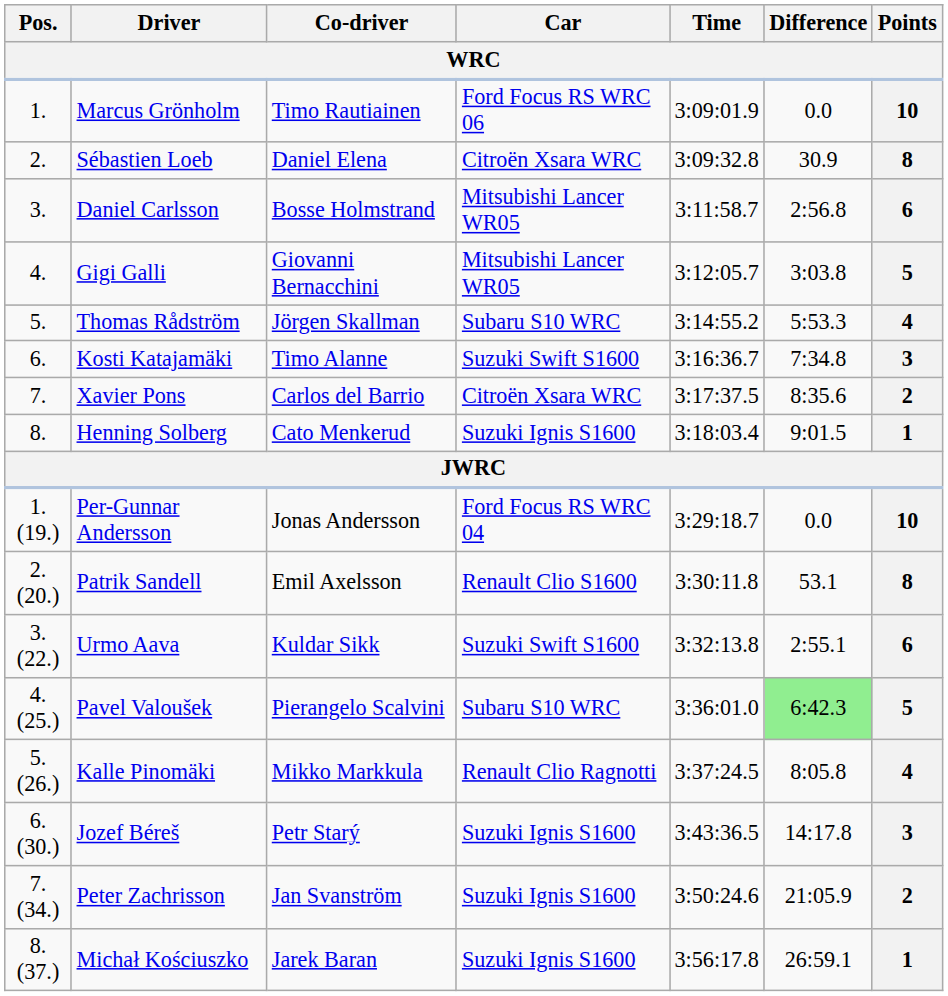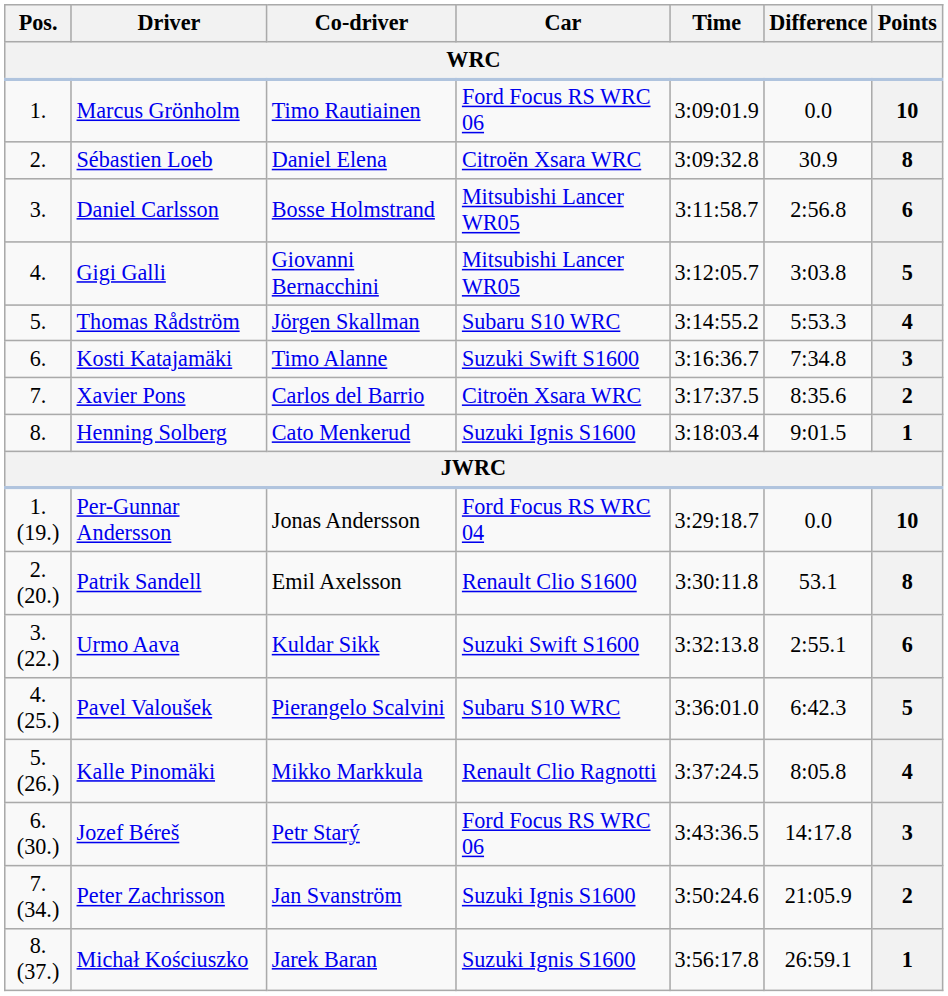Pavel Valoušek | Difference: lightgreen background -> no background
Jozef Béreš | Car: Suzuki Ignis S1600 -> Ford Focus RS WRC 06
